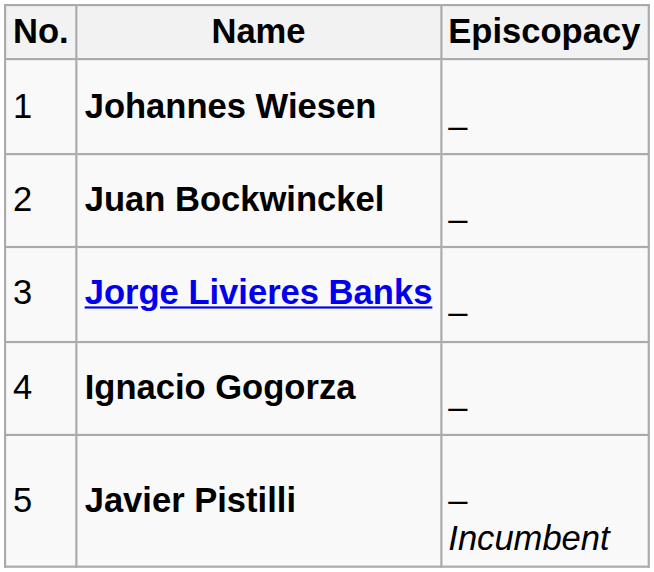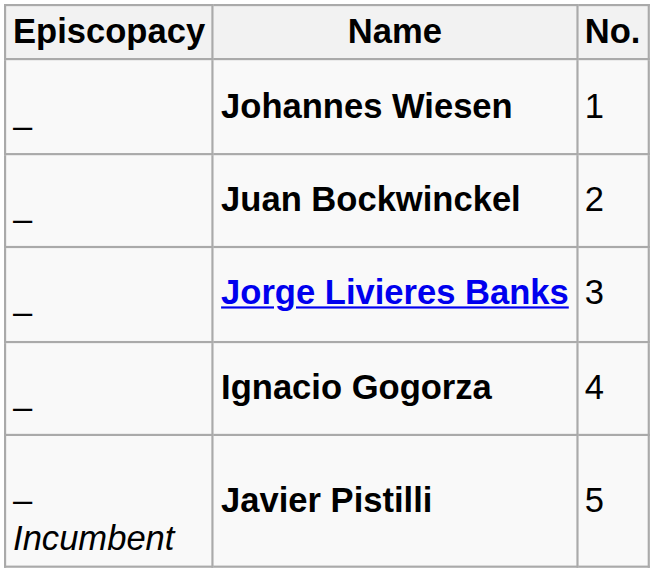columns swapped: No. <-> Episcopacy
